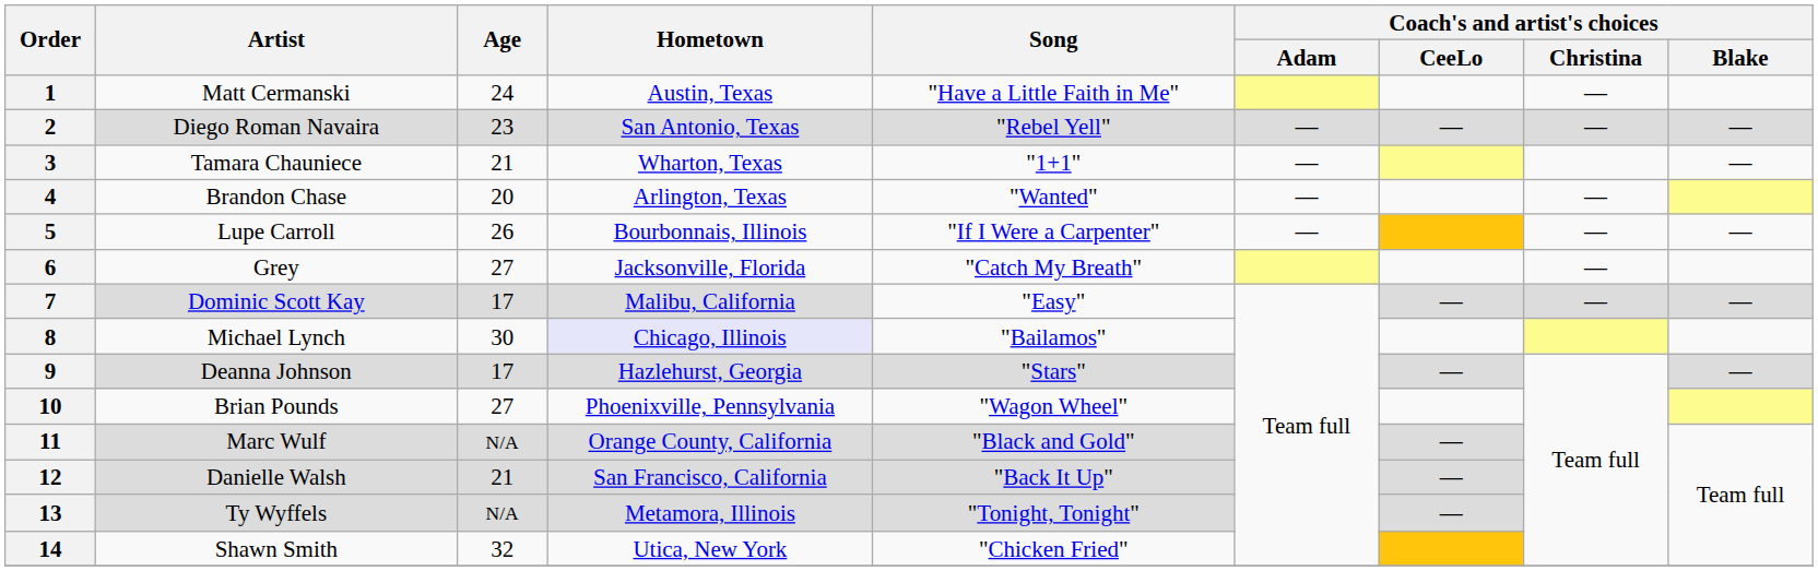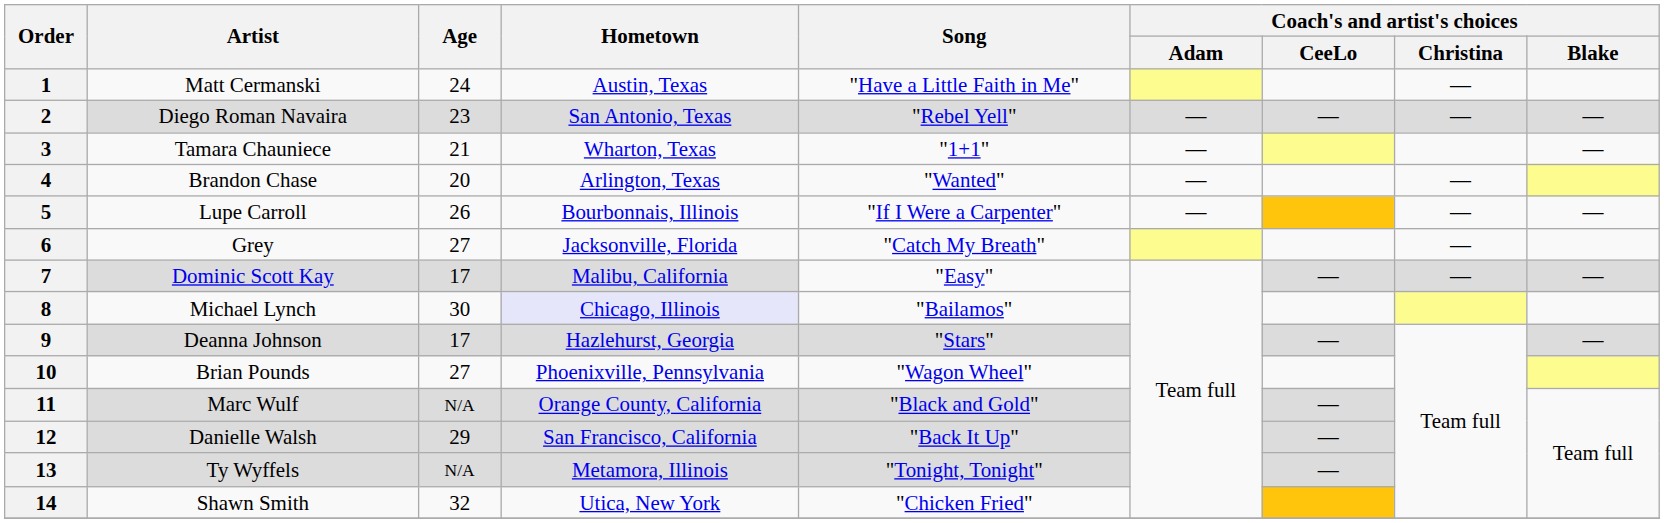12 | Age: 21 -> 29
